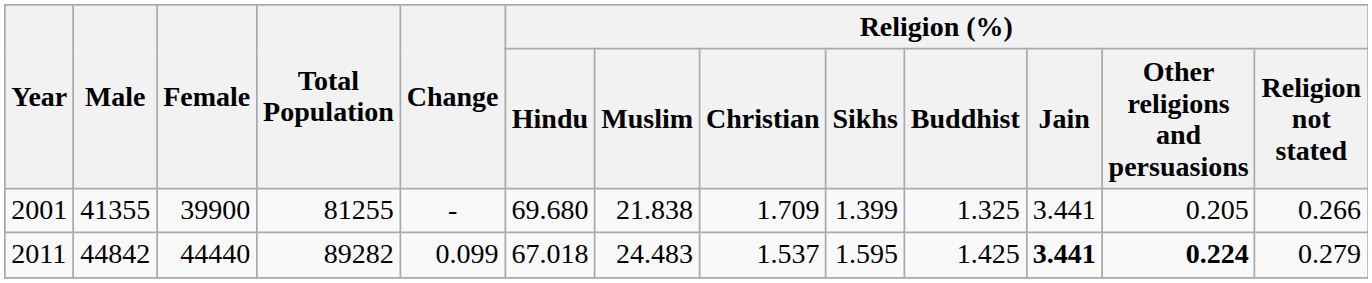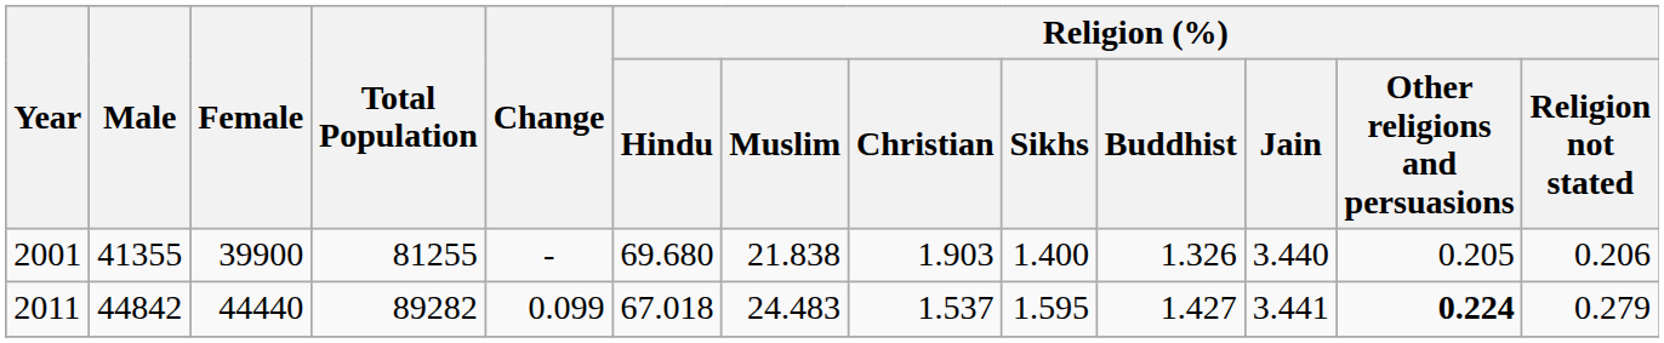2001 | Religion (%) / Christian: 1.709 -> 1.903
2001 | Religion (%) / Sikhs: 1.399 -> 1.400
2001 | Religion (%) / Buddhist: 1.325 -> 1.326
2001 | Religion (%) / Jain: 3.441 -> 3.440
2001 | Religion (%) / Religion not stated: 0.266 -> 0.206
2011 | Religion (%) / Buddhist: 1.425 -> 1.427
2011 | Religion (%) / Jain: bold -> normal
